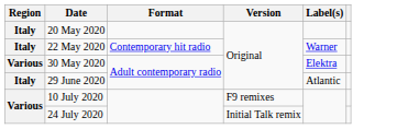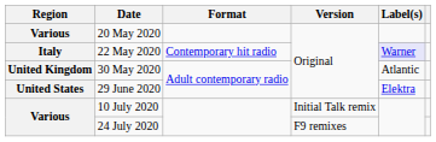20 May 2020 | Region: Italy -> Various
22 May 2020 | Label(s): no background -> lavender background
30 May 2020 | Region: Various -> United Kingdom
30 May 2020 | Label(s): Elektra -> Atlantic
29 June 2020 | Region: Italy -> United States
29 June 2020 | Label(s): Atlantic -> Elektra
10 July 2020 | Version: F9 remixes -> Initial Talk remix
24 July 2020 | Version: Initial Talk remix -> F9 remixes
